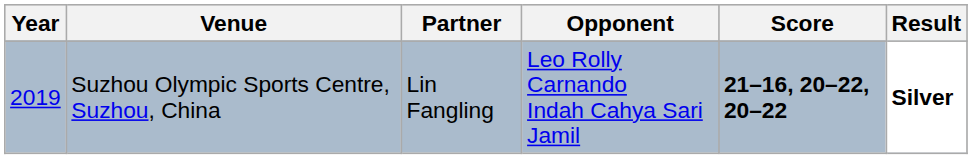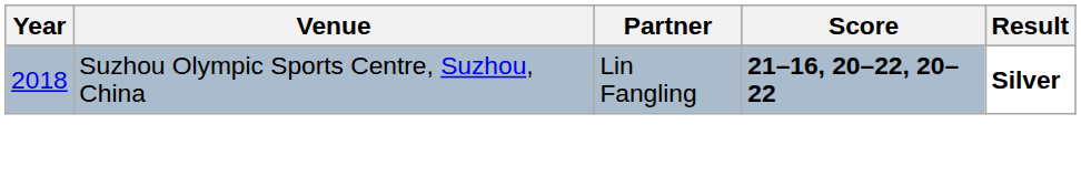- column: Opponent | Leo Rolly Carnando Indah Cahya Sari Jamil
Suzhou Olympic Sports Centre, Suzhou, China | Year: 2019 -> 2018
